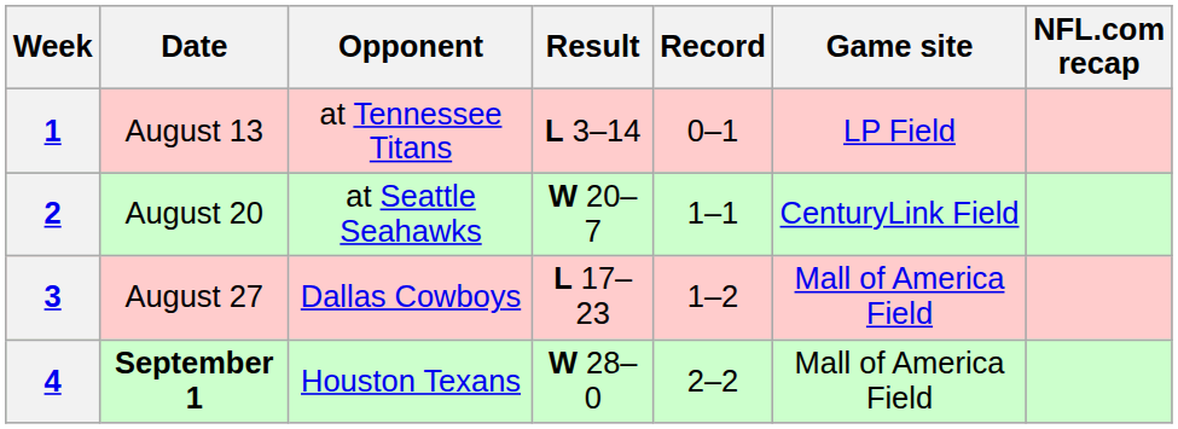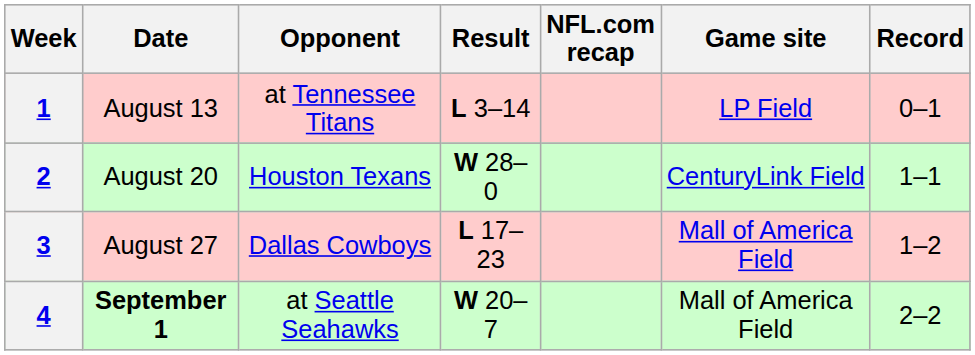columns swapped: Record <-> NFL.com recap
2 | Opponent: at Seattle Seahawks -> Houston Texans
2 | Result: W 20–7 -> W 28–0
4 | Opponent: Houston Texans -> at Seattle Seahawks
4 | Result: W 28–0 -> W 20–7
